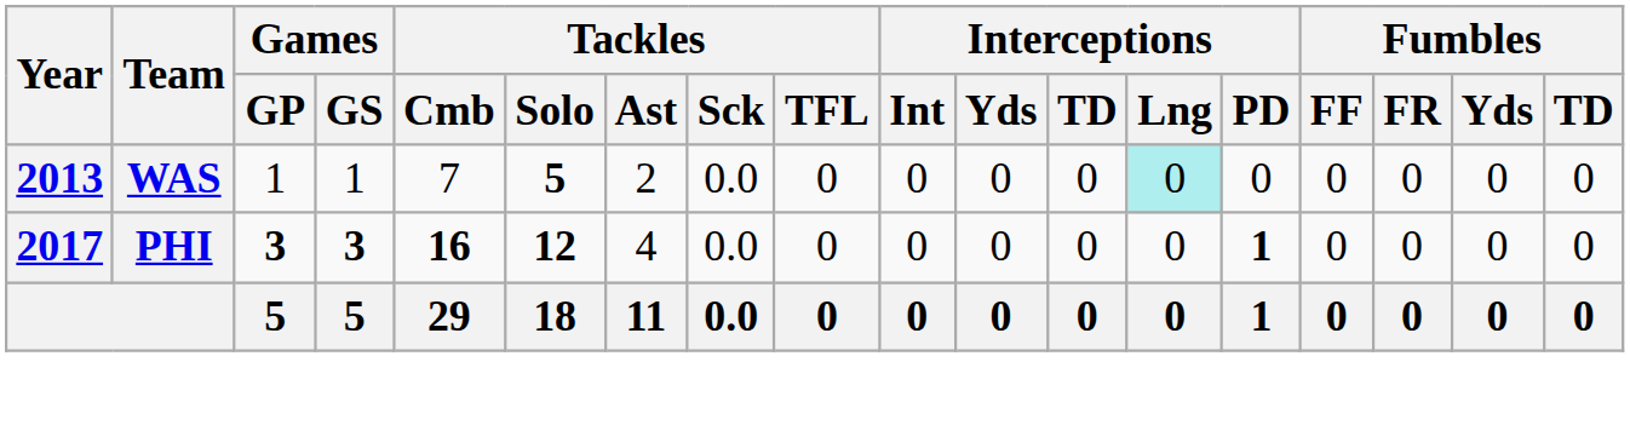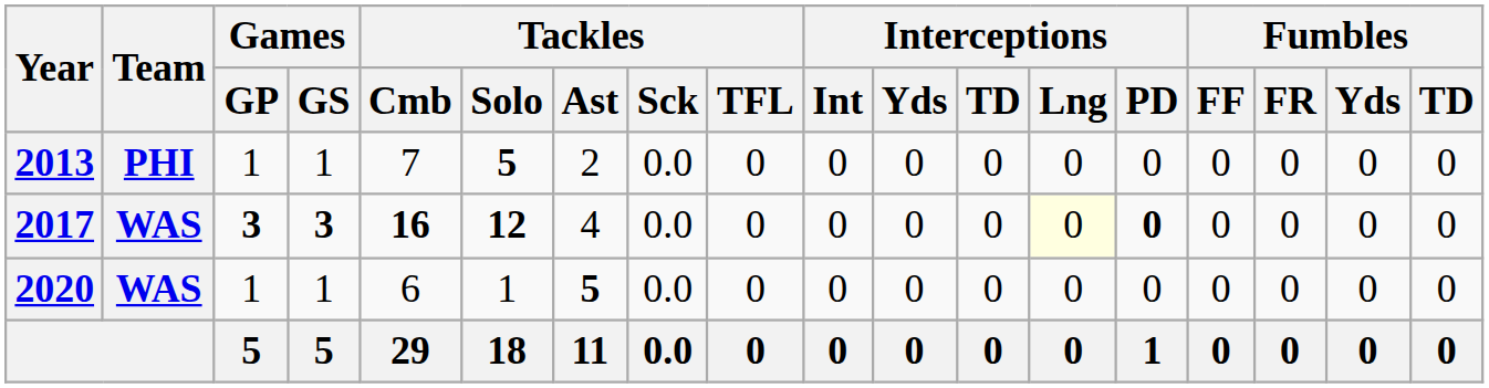2013 | Team: WAS -> PHI
2013 | Interceptions / Lng: paleturquoise background -> no background
2017 | Team: PHI -> WAS
2017 | Interceptions / Lng: no background -> lightyellow background
2017 | Interceptions / PD: 1 -> 0
+ row: 2020 | WAS | 1 | 1 | 6 | 1 | 5 | 0.0 | 0 | 0 | 0 | 0 | 0 | 0 | 0 | 0 | 0 | 0
